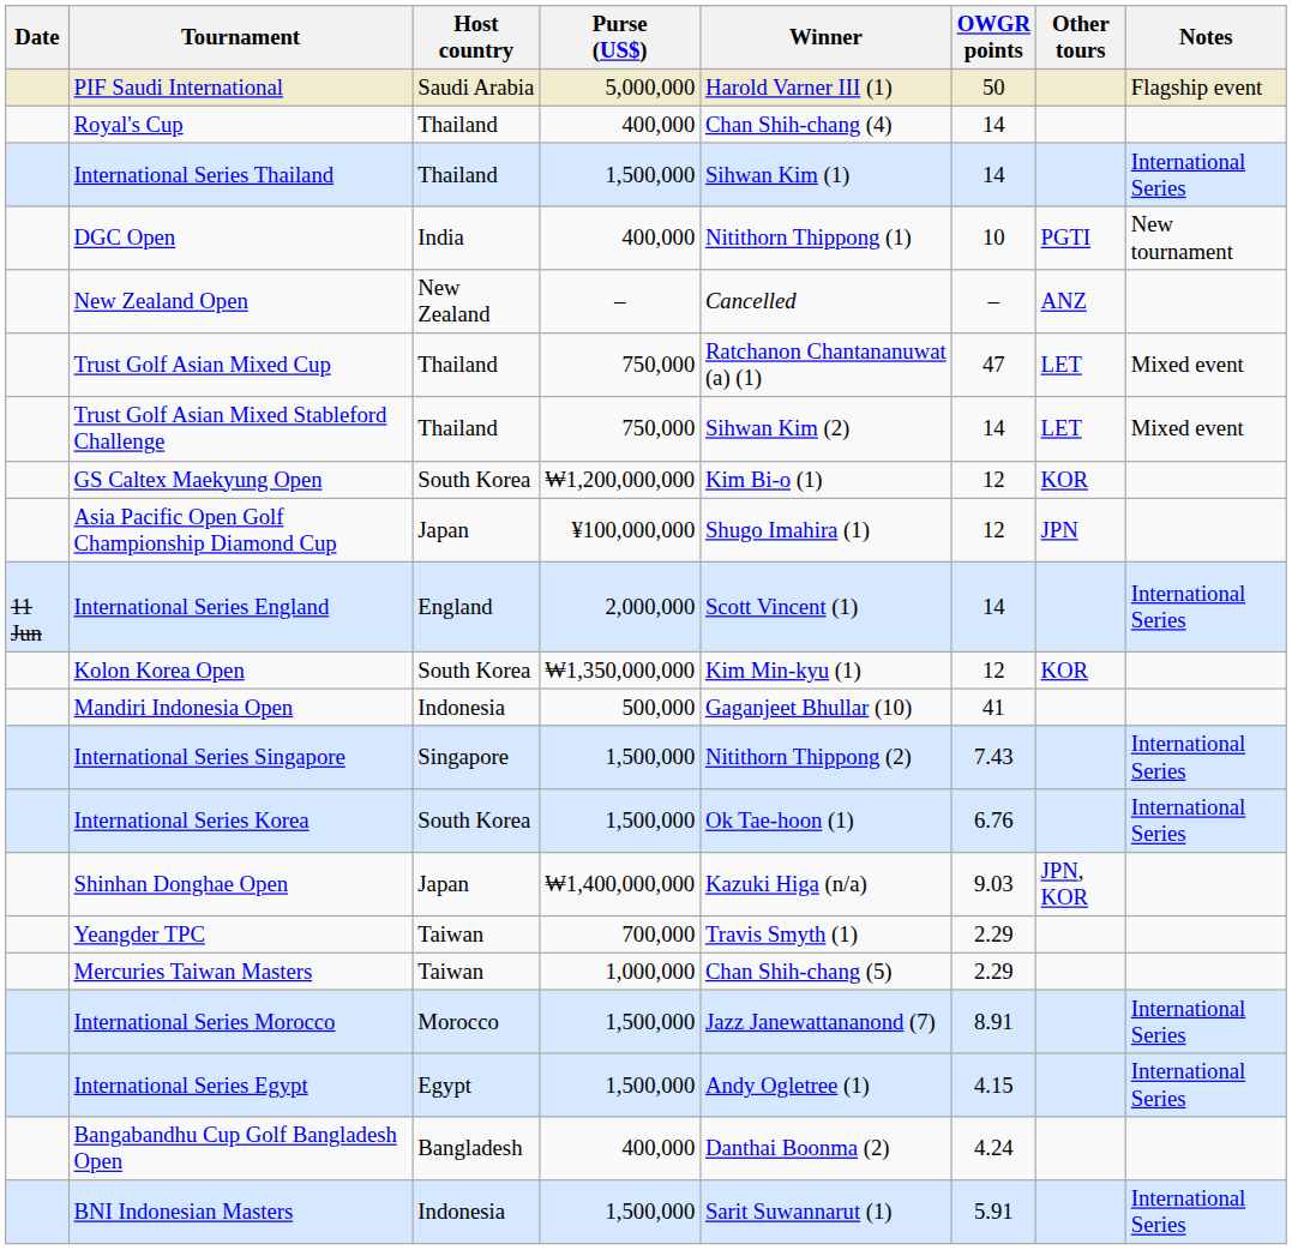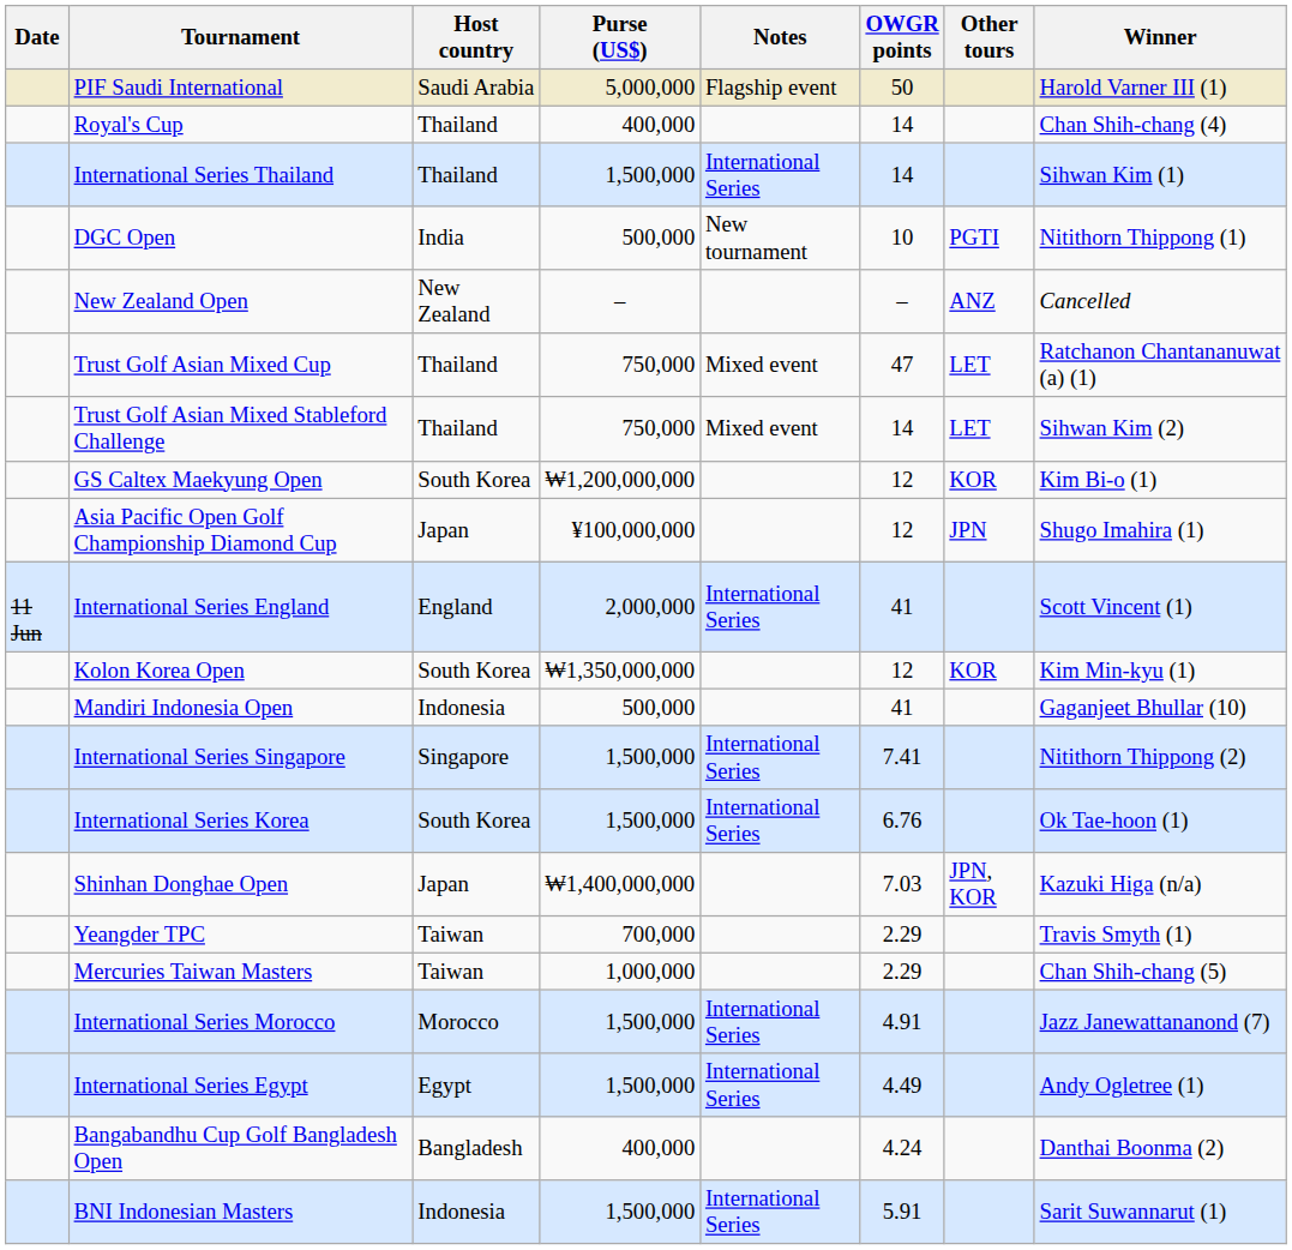columns swapped: Winner <-> Notes
DGC Open | Purse (US$): 400,000 -> 500,000
International Series England | OWGR points: 14 -> 41
International Series Singapore | OWGR points: 7.43 -> 7.41
Shinhan Donghae Open | OWGR points: 9.03 -> 7.03
International Series Morocco | OWGR points: 8.91 -> 4.91
International Series Egypt | OWGR points: 4.15 -> 4.49
